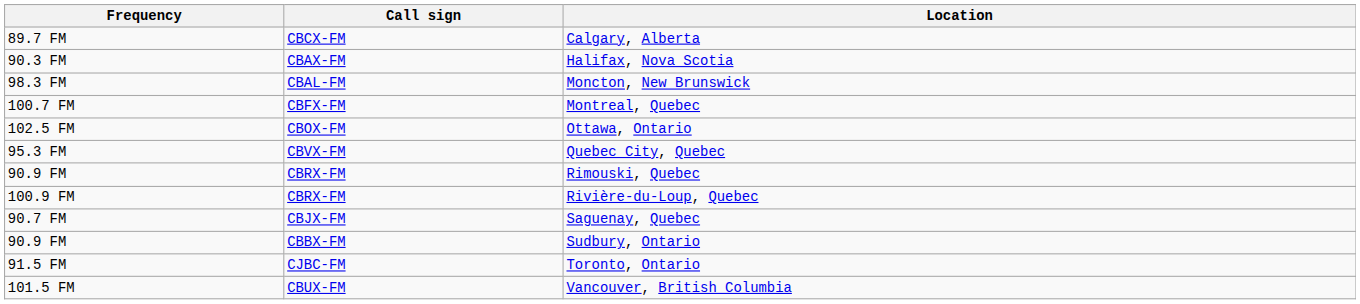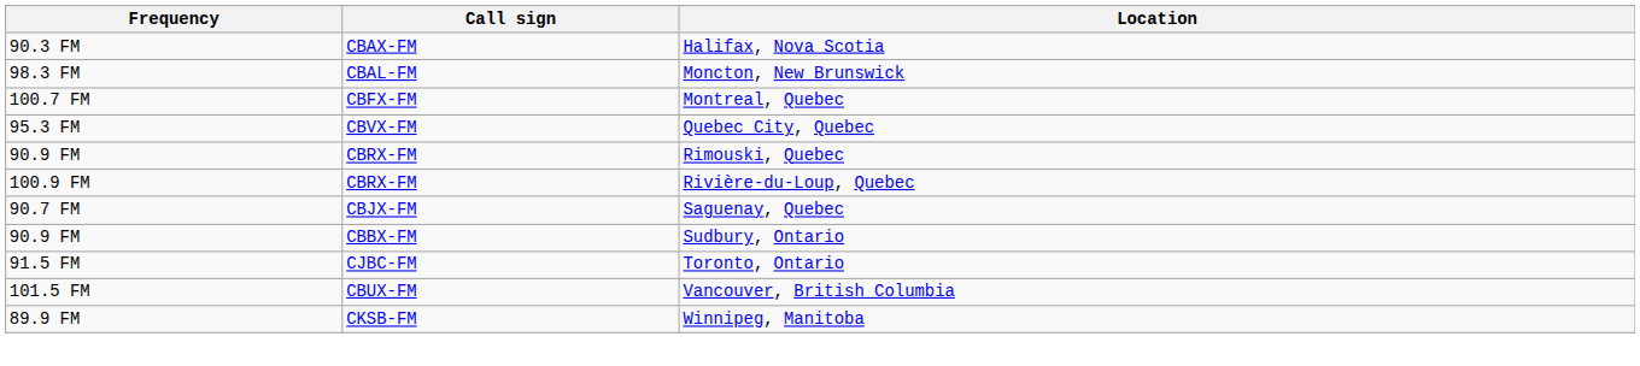- row: 89.7 FM | CBCX-FM | Calgary, Alberta
- row: 102.5 FM | CBOX-FM | Ottawa, Ontario
+ row: 89.9 FM | CKSB-FM | Winnipeg, Manitoba
